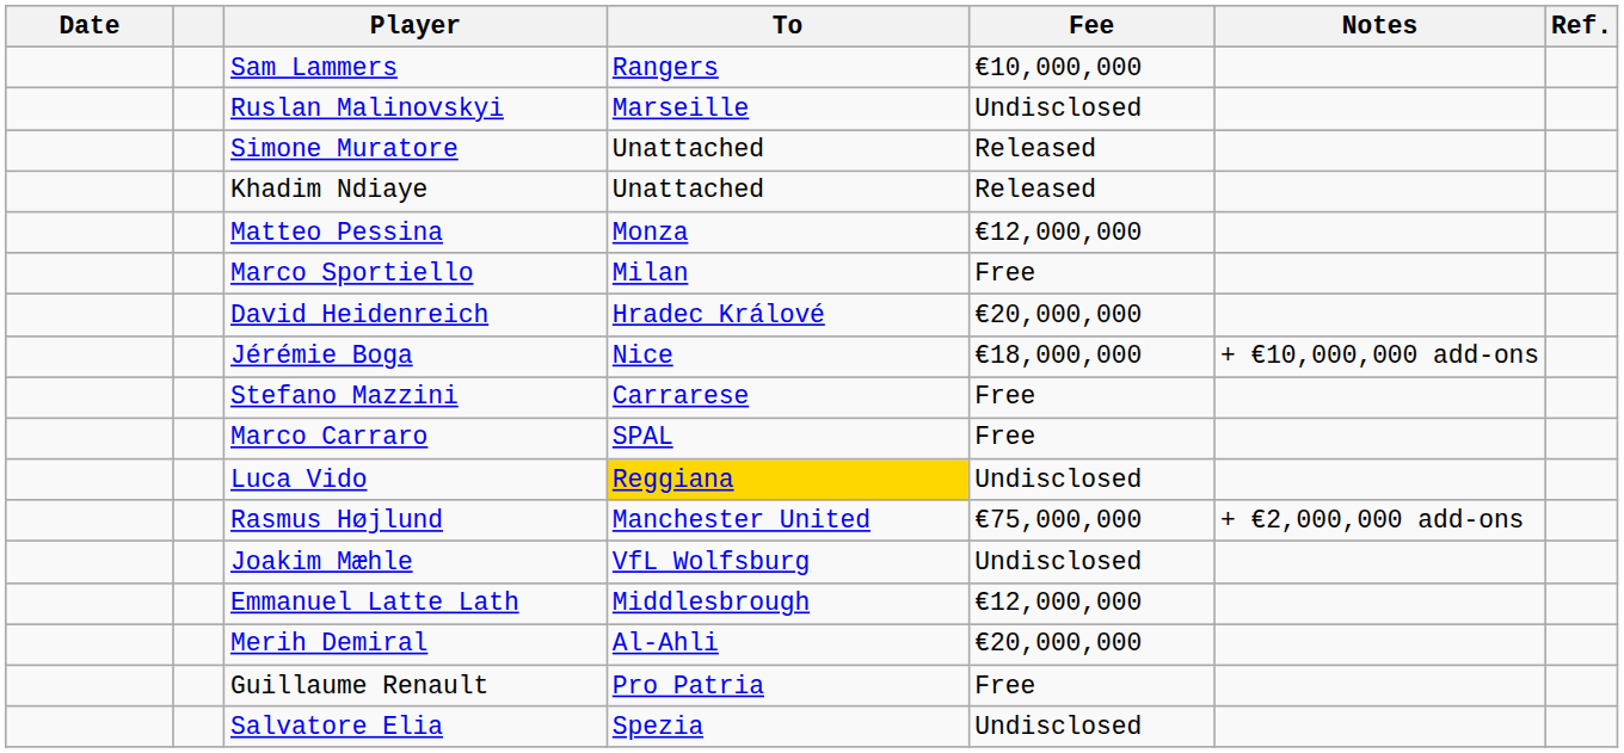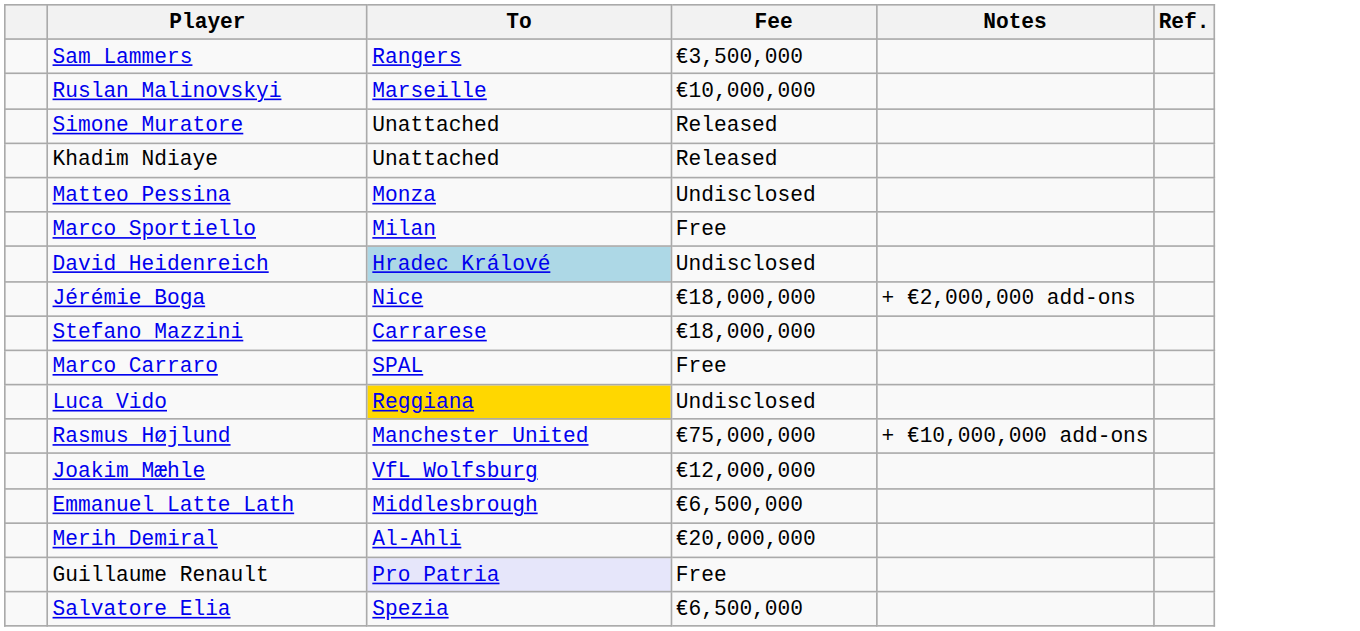- column: Date
Sam Lammers | Fee: €10,000,000 -> €3,500,000
Ruslan Malinovskyi | Fee: Undisclosed -> €10,000,000
Matteo Pessina | Fee: €12,000,000 -> Undisclosed
David Heidenreich | To: no background -> lightblue background
David Heidenreich | Fee: €20,000,000 -> Undisclosed
Jérémie Boga | Notes: + €10,000,000 add-ons -> + €2,000,000 add-ons
Stefano Mazzini | Fee: Free -> €18,000,000
Rasmus Højlund | Notes: + €2,000,000 add-ons -> + €10,000,000 add-ons
Joakim Mæhle | Fee: Undisclosed -> €12,000,000
Emmanuel Latte Lath | Fee: €12,000,000 -> €6,500,000
Guillaume Renault | To: no background -> lavender background
Salvatore Elia | Fee: Undisclosed -> €6,500,000
